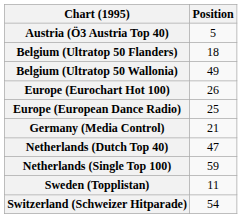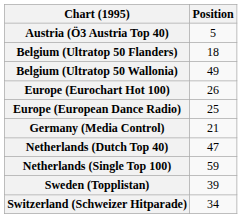Sweden (Topplistan) | Position: 11 -> 39
Switzerland (Schweizer Hitparade) | Position: 54 -> 34
